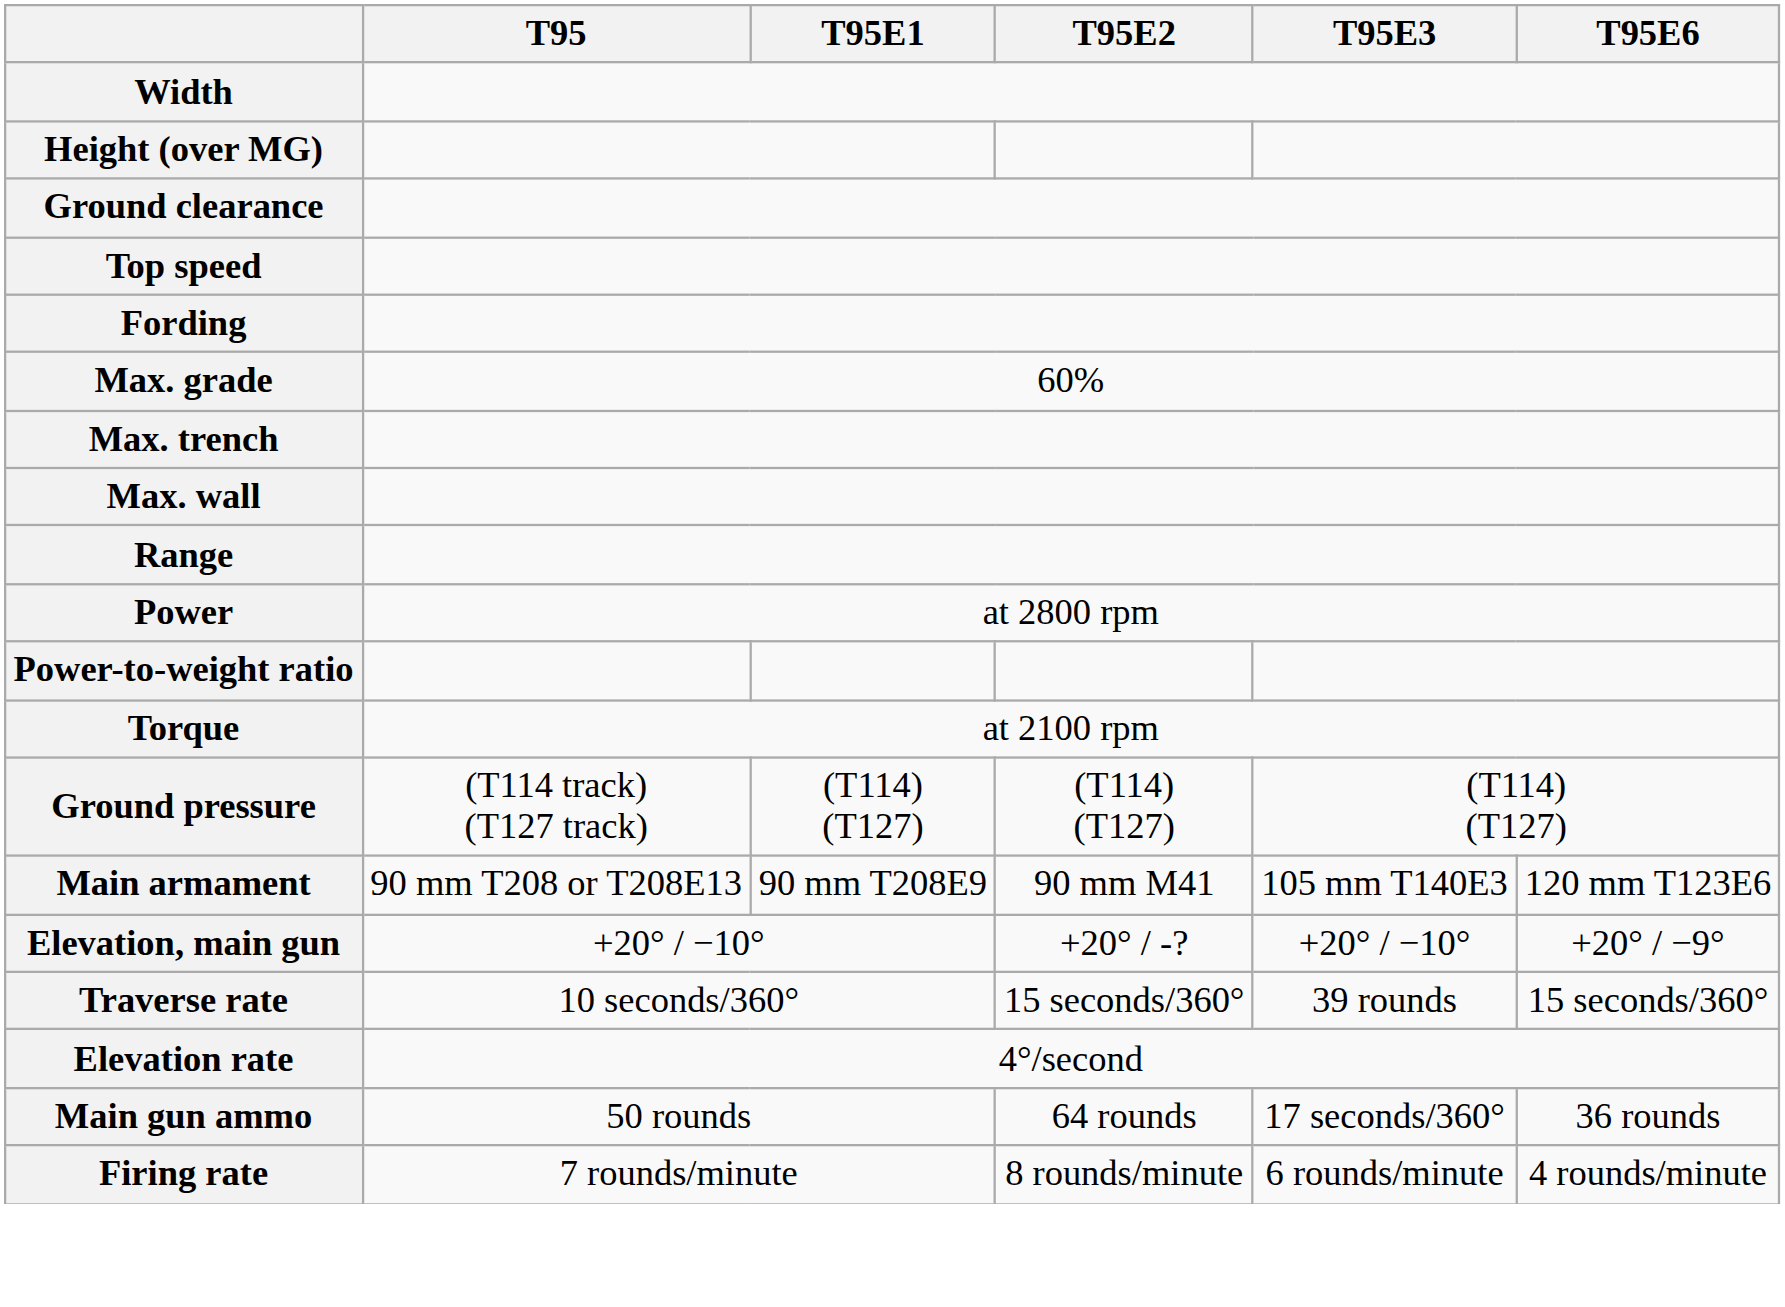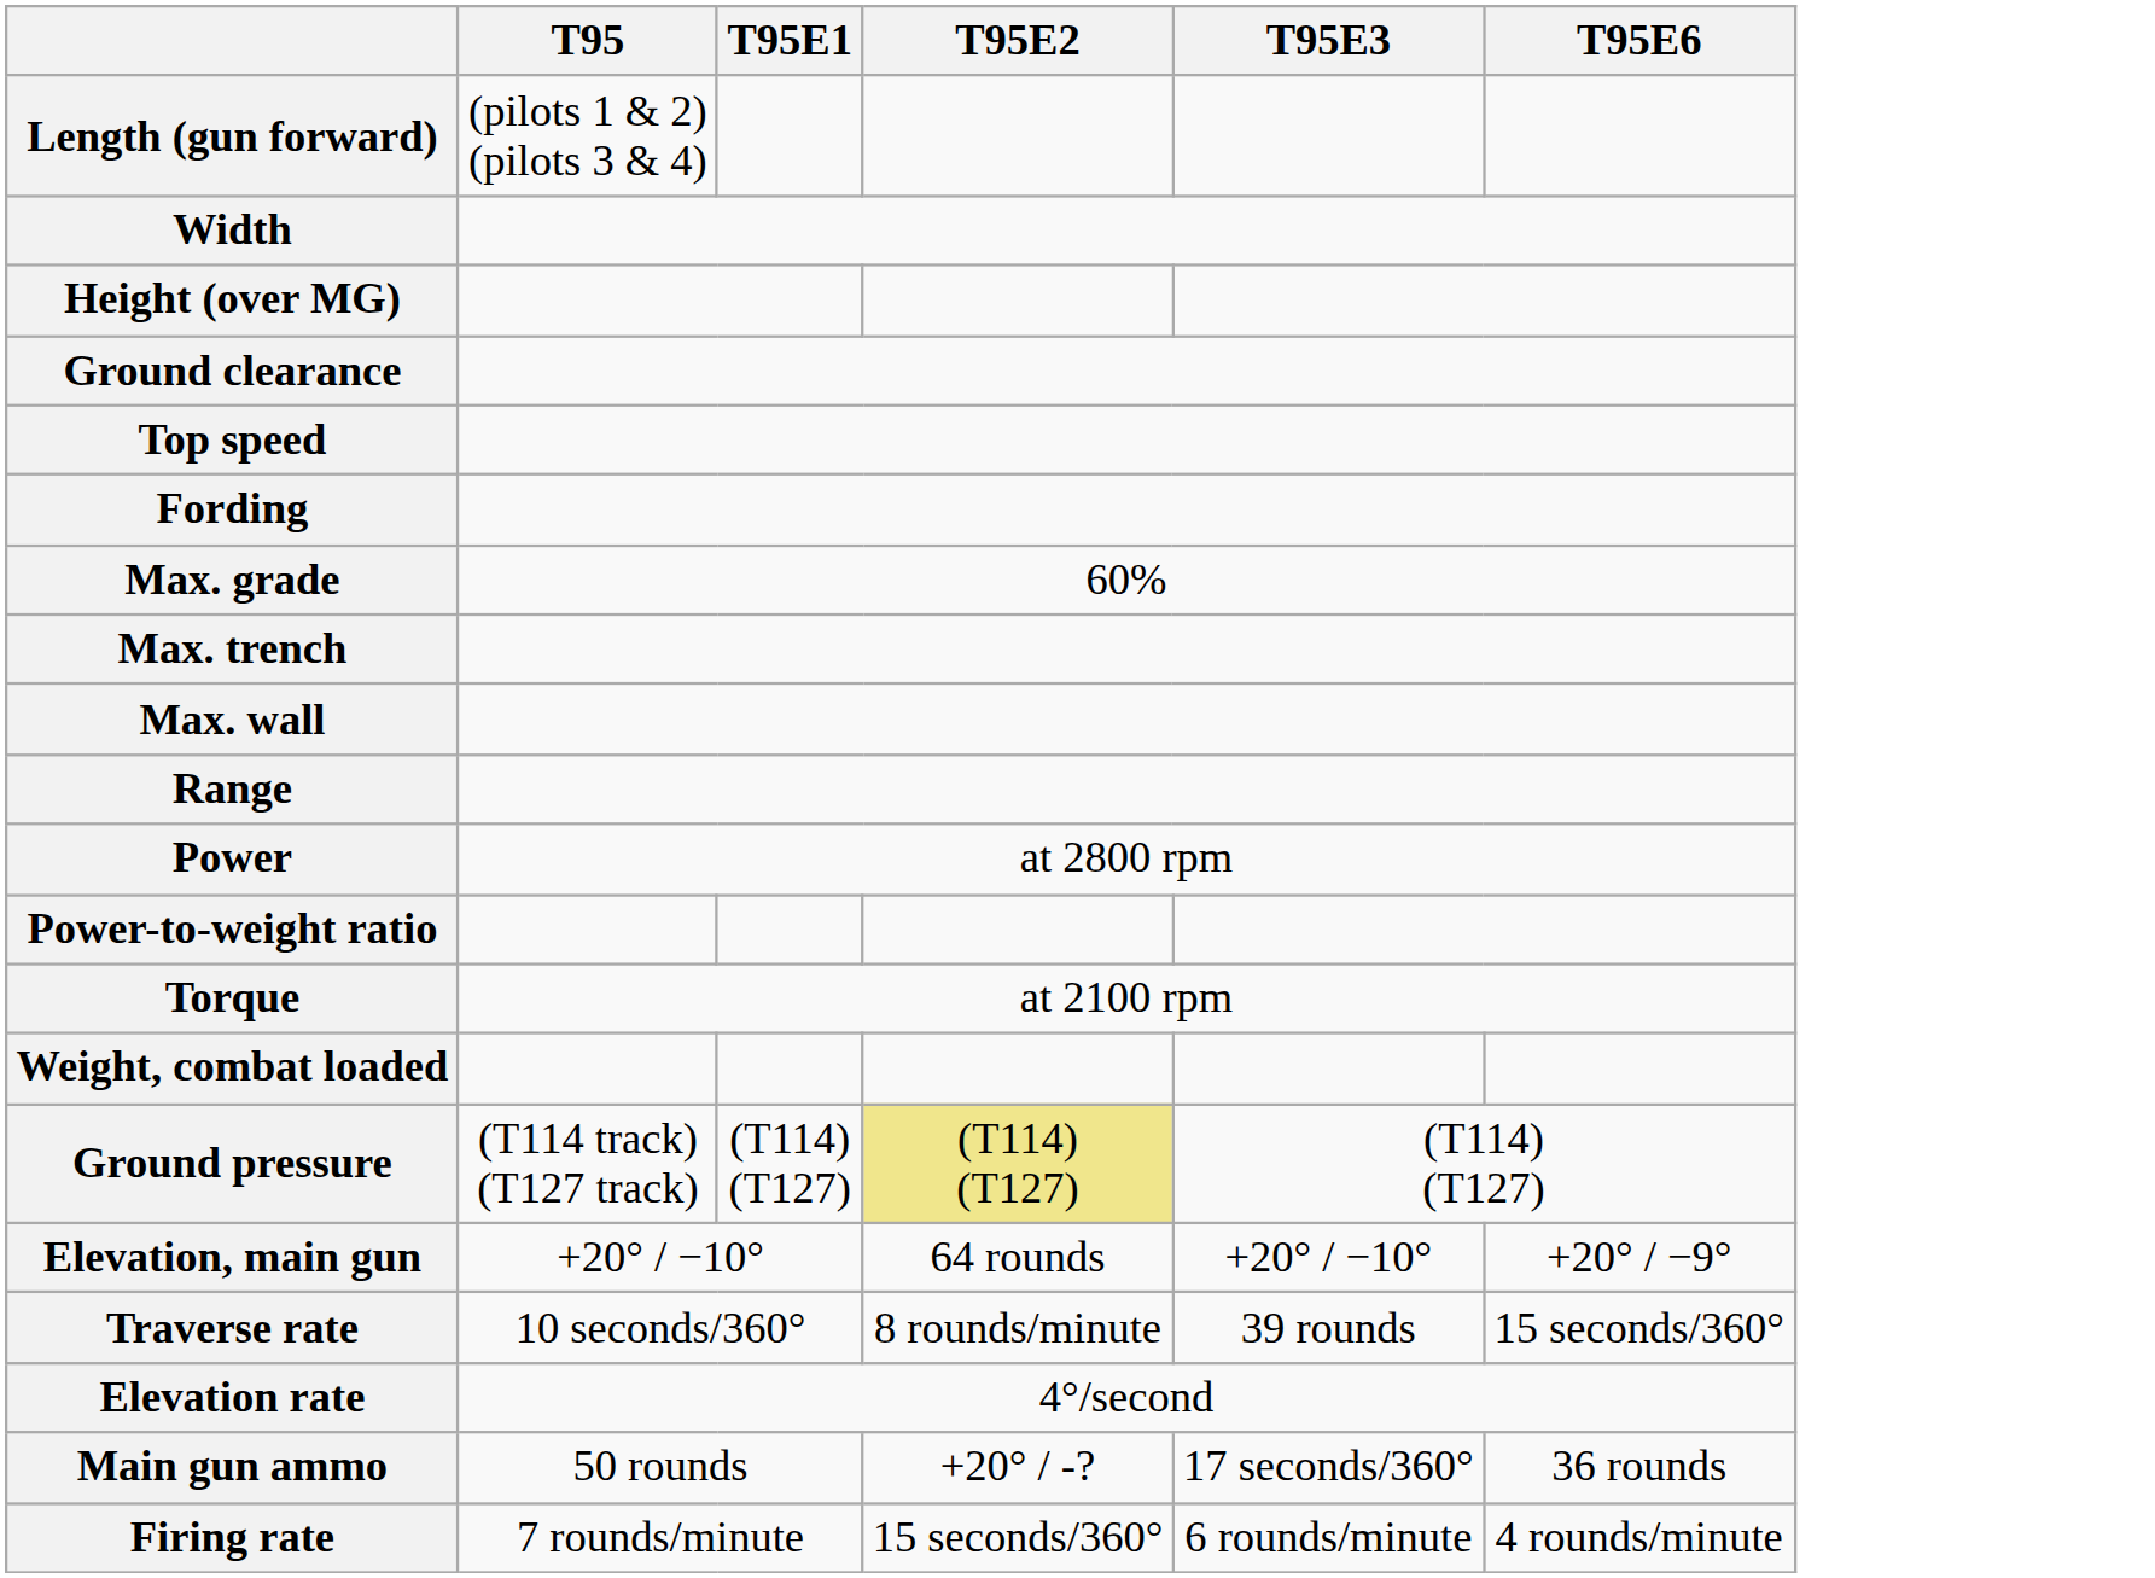+ row: Length (gun forward) | (pilots 1 & 2) (pilots 3 & 4)
+ row: Weight, combat loaded
Ground pressure | T95E2: no background -> khaki background
- row: Main armament | 90 mm T208 or T208E13 | 90 mm T208E9 | 90 mm M41 | 105 mm T140E3 | 120 mm T123E6
Elevation, main gun | T95E2: +20° / -? -> 64 rounds
Traverse rate | T95E2: 15 seconds/360° -> 8 rounds/minute
Main gun ammo | T95E2: 64 rounds -> +20° / -?
Firing rate | T95E2: 8 rounds/minute -> 15 seconds/360°
